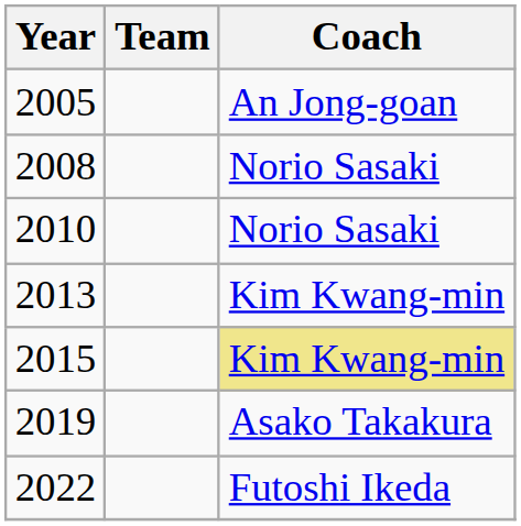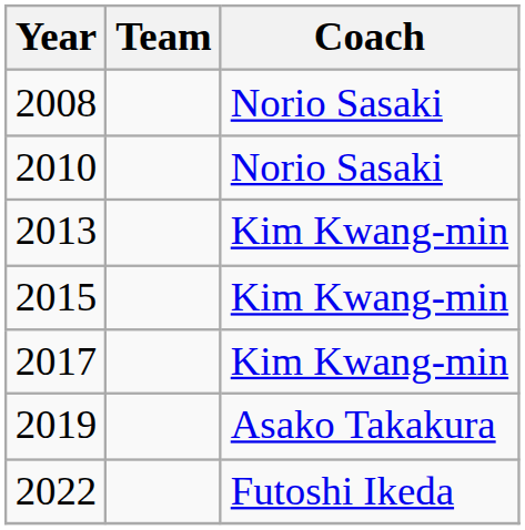- row: 2005 | An Jong-goan
2015 | Coach: khaki background -> no background
+ row: 2017 | Kim Kwang-min
